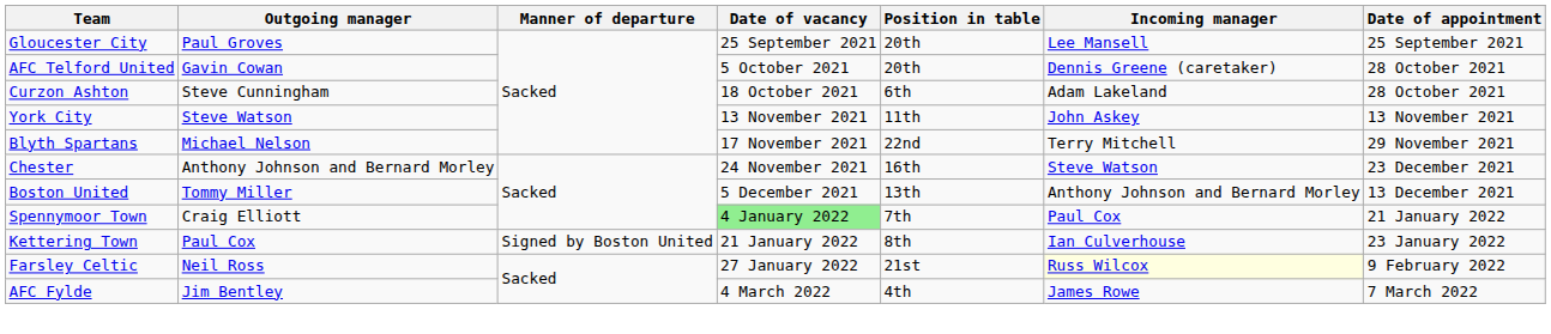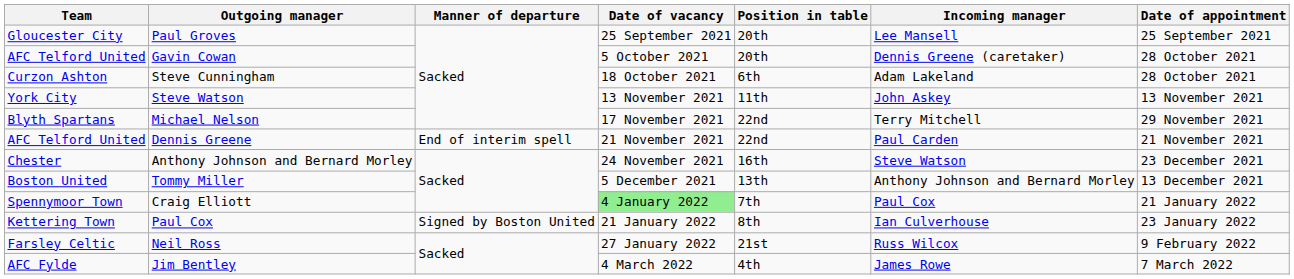+ row: AFC Telford United | Dennis Greene | End of interim spell | 21 November 2021 | 22nd | Paul Carden | 21 November 2021
Neil Ross | Incoming manager: lightyellow background -> no background
